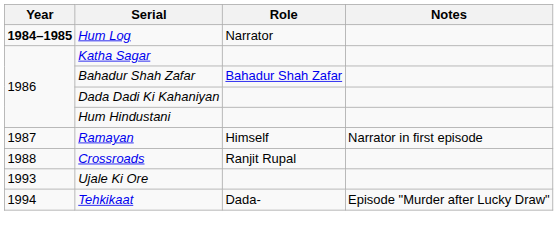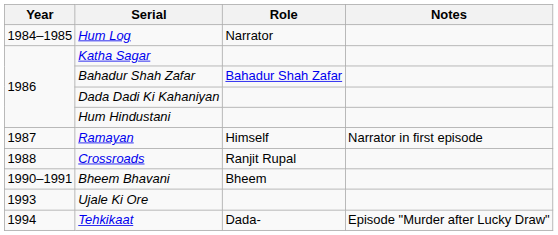Hum Log | Year: bold -> normal
+ row: 1990–1991 | Bheem Bhavani | Bheem
